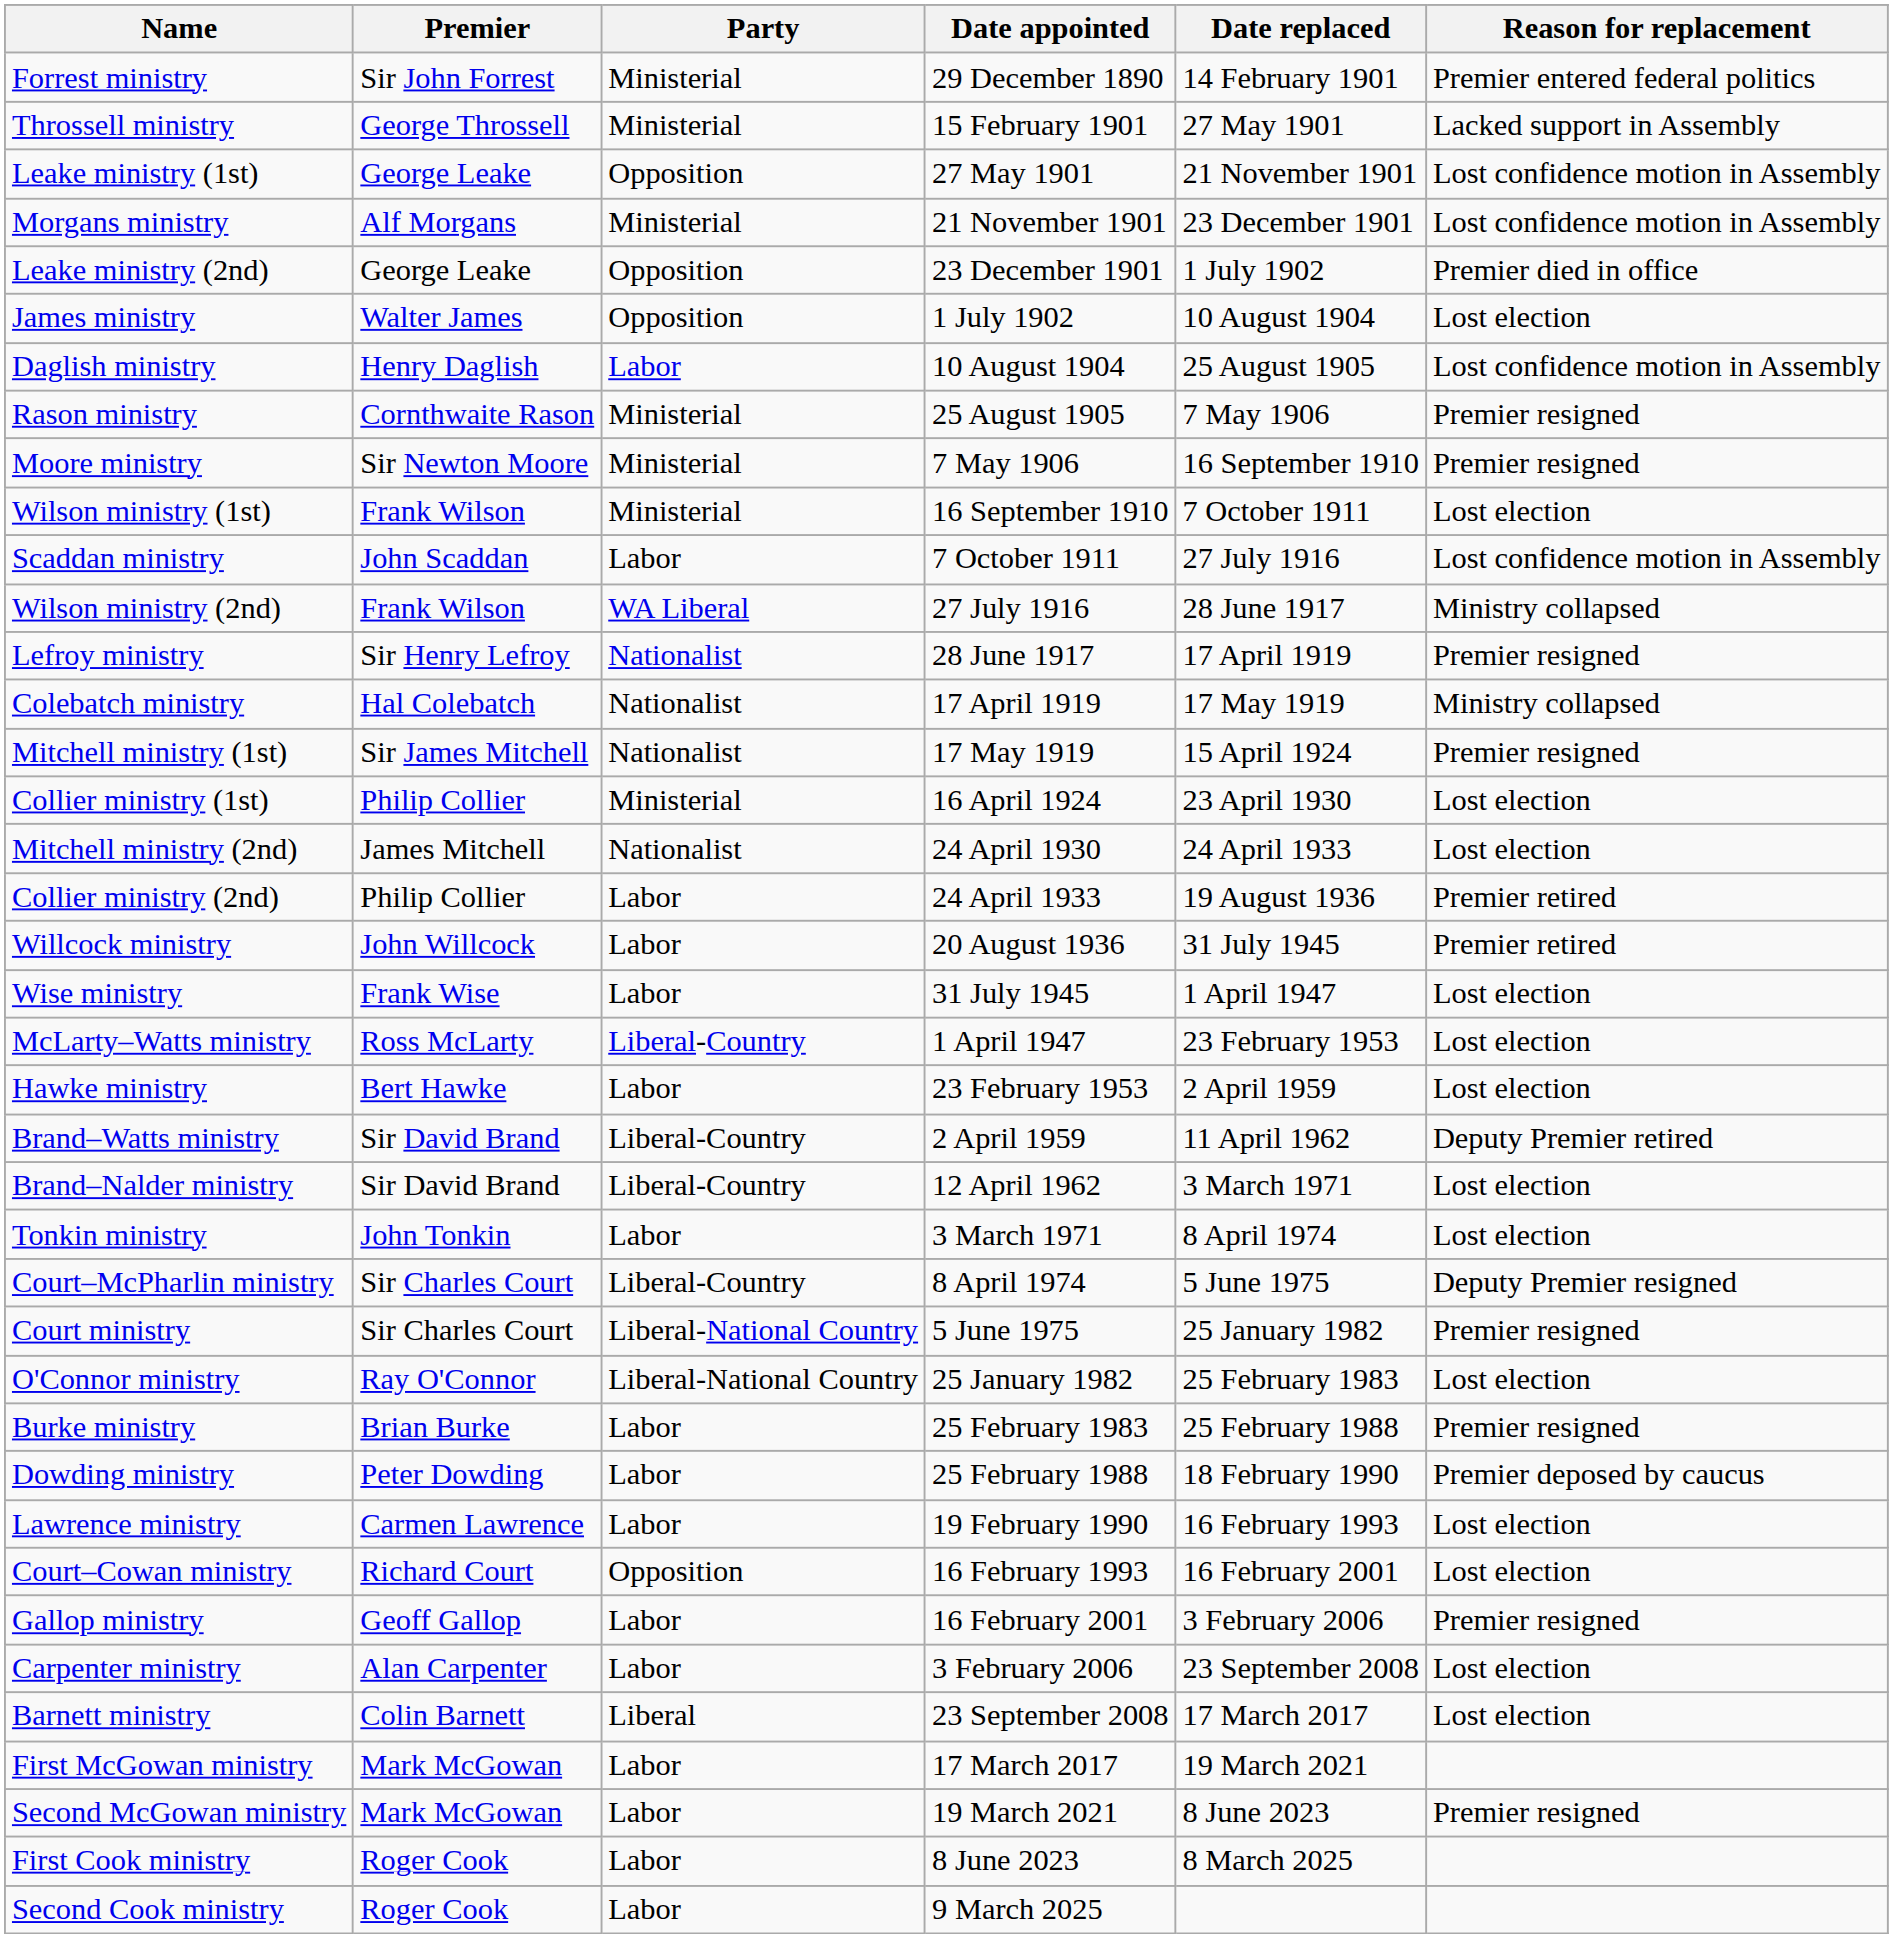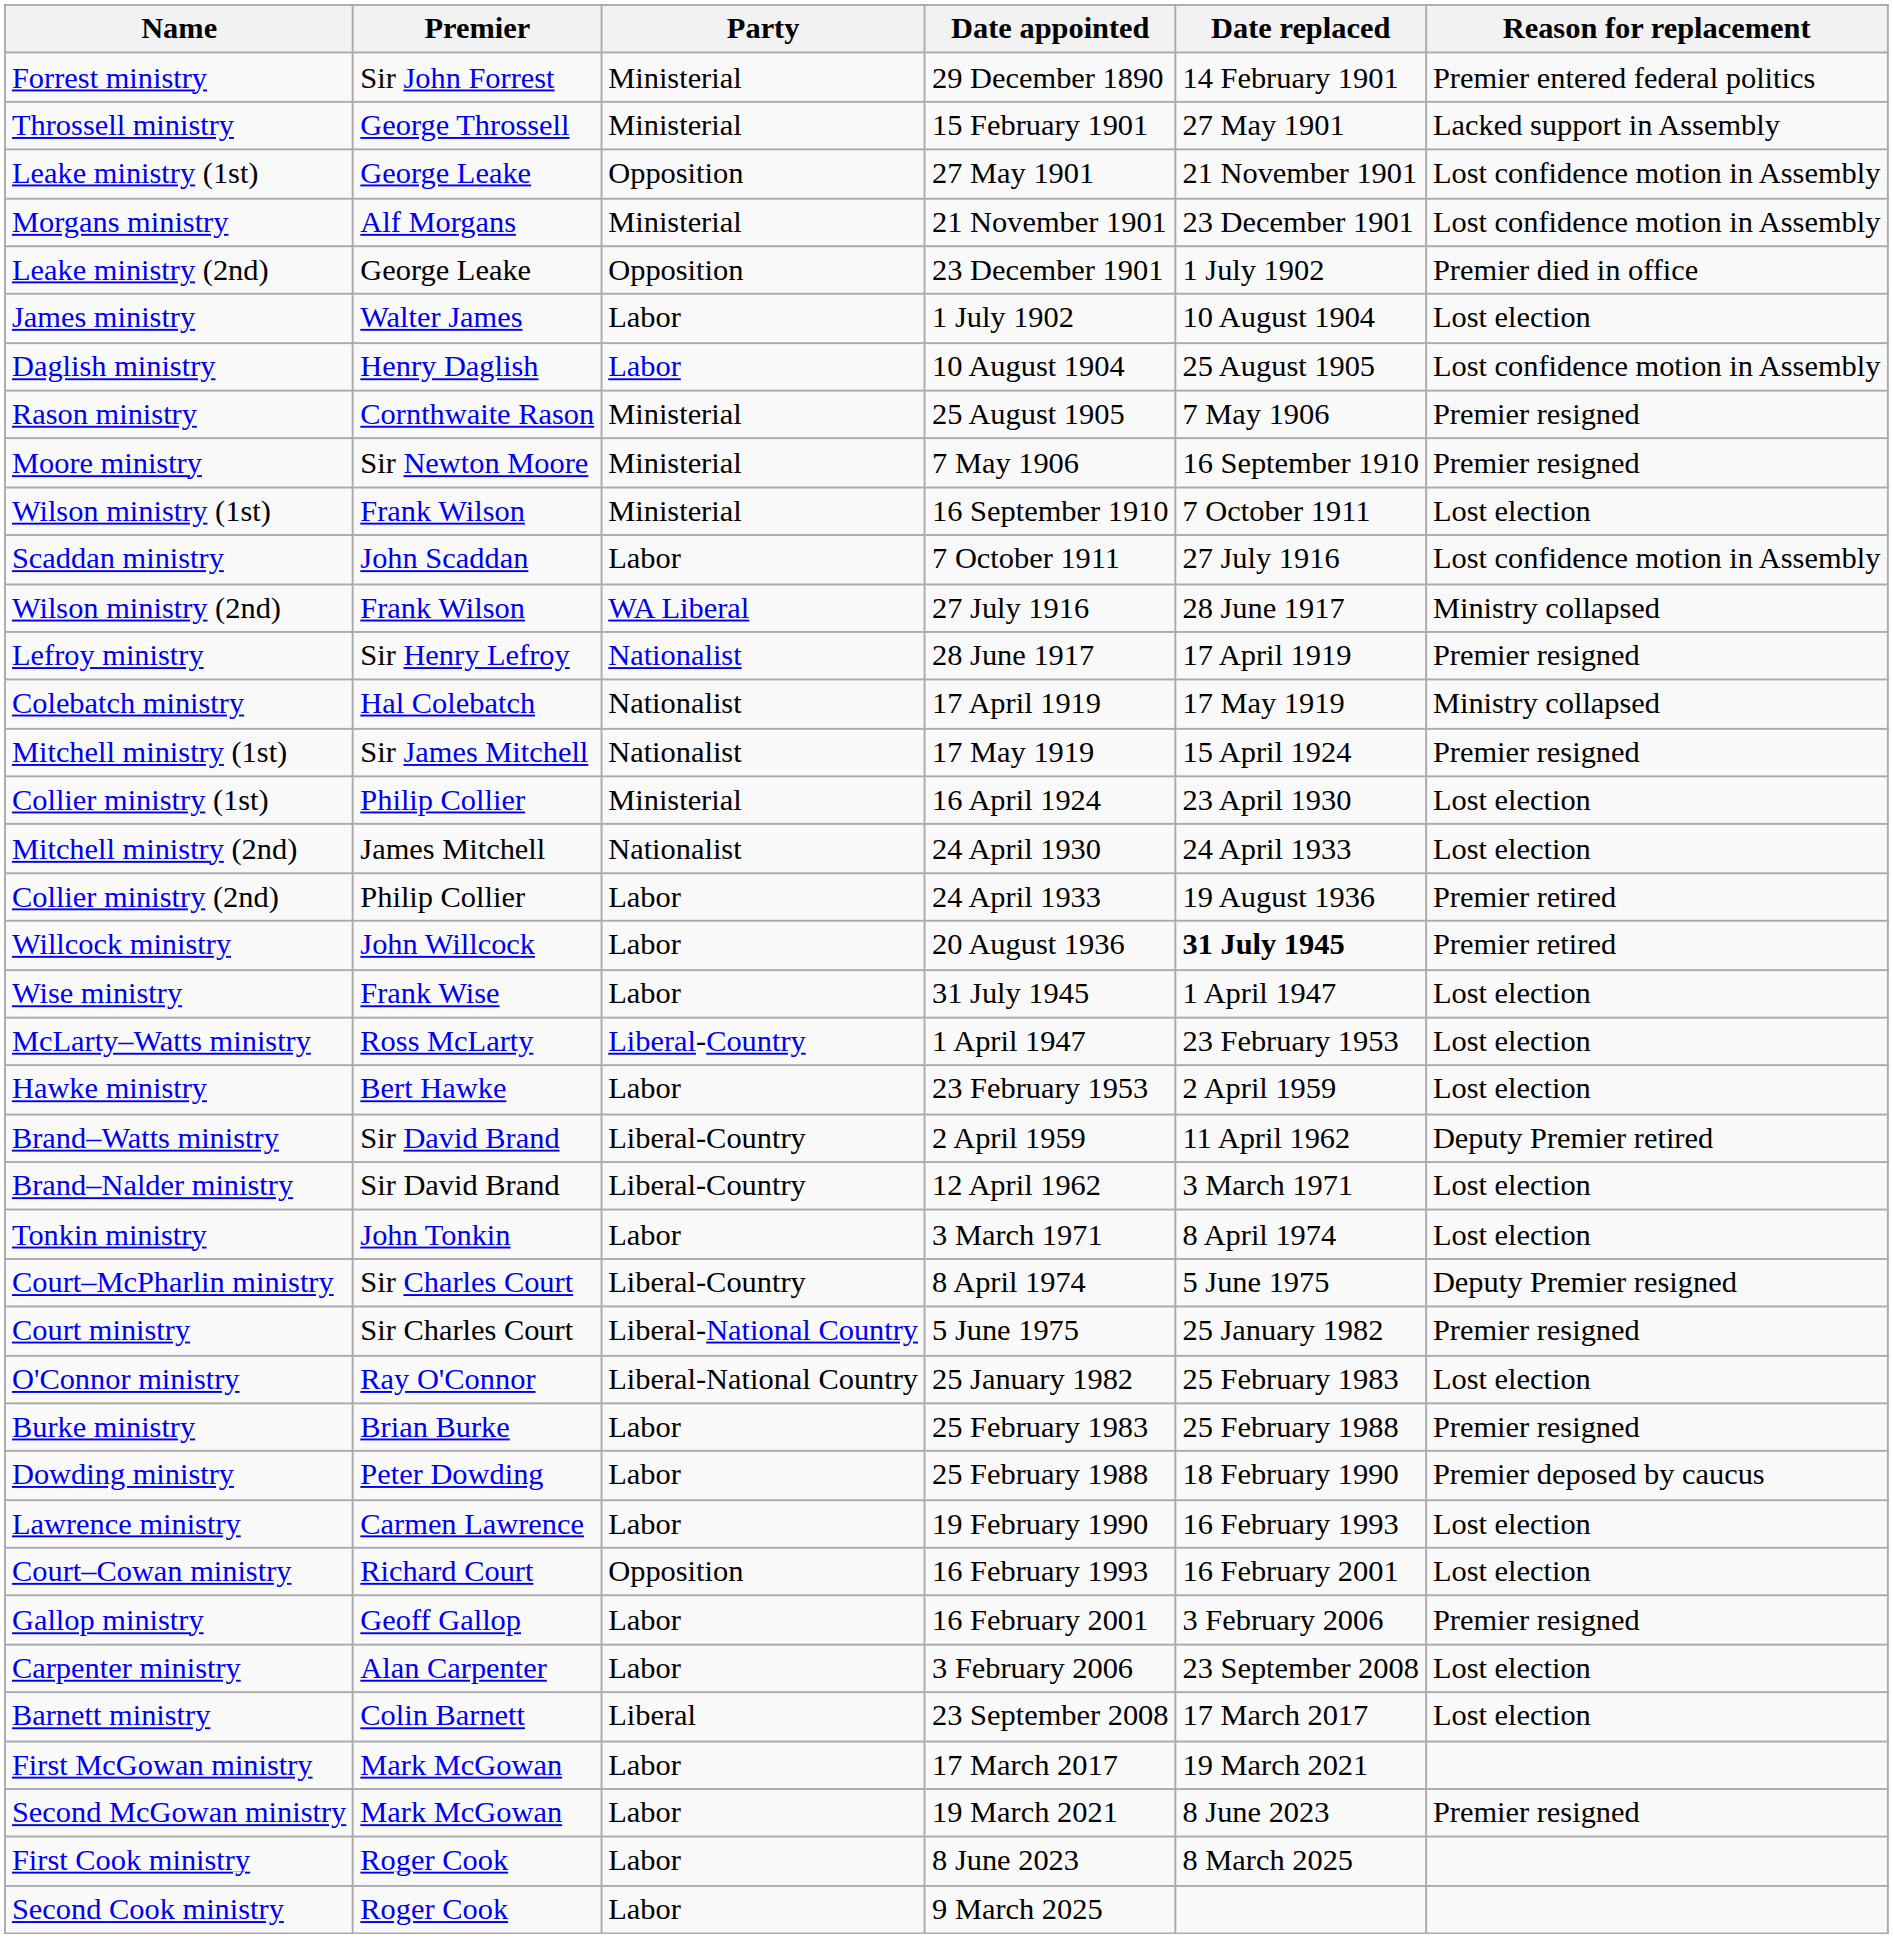James ministry | Party: Opposition -> Labor
Willcock ministry | Date replaced: normal -> bold
